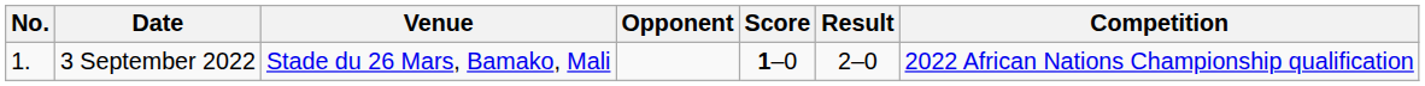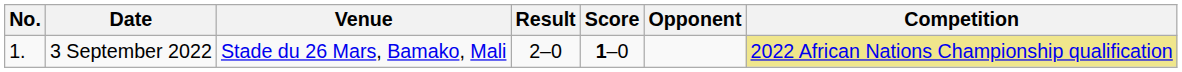columns swapped: Opponent <-> Result
3 September 2022 | Competition: no background -> khaki background
